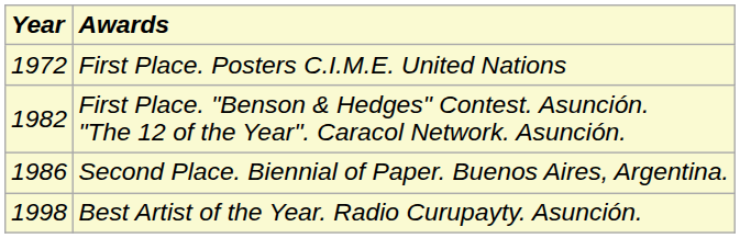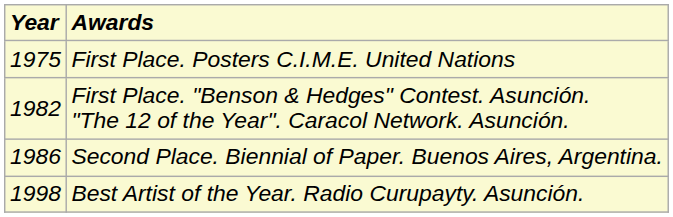First Place. Posters C.I.M.E. United Nations | Year: 1972 -> 1975
